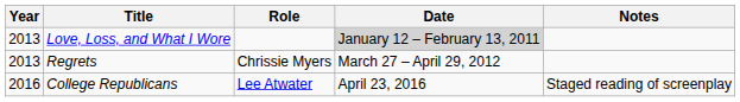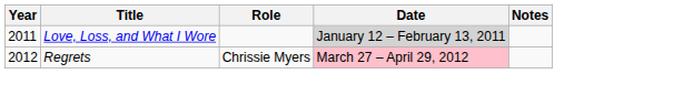Love, Loss, and What I Wore | Year: 2013 -> 2011
Regrets | Year: 2013 -> 2012
Regrets | Date: no background -> pink background
- row: 2016 | College Republicans | Lee Atwater | April 23, 2016 | Staged reading of screenplay
